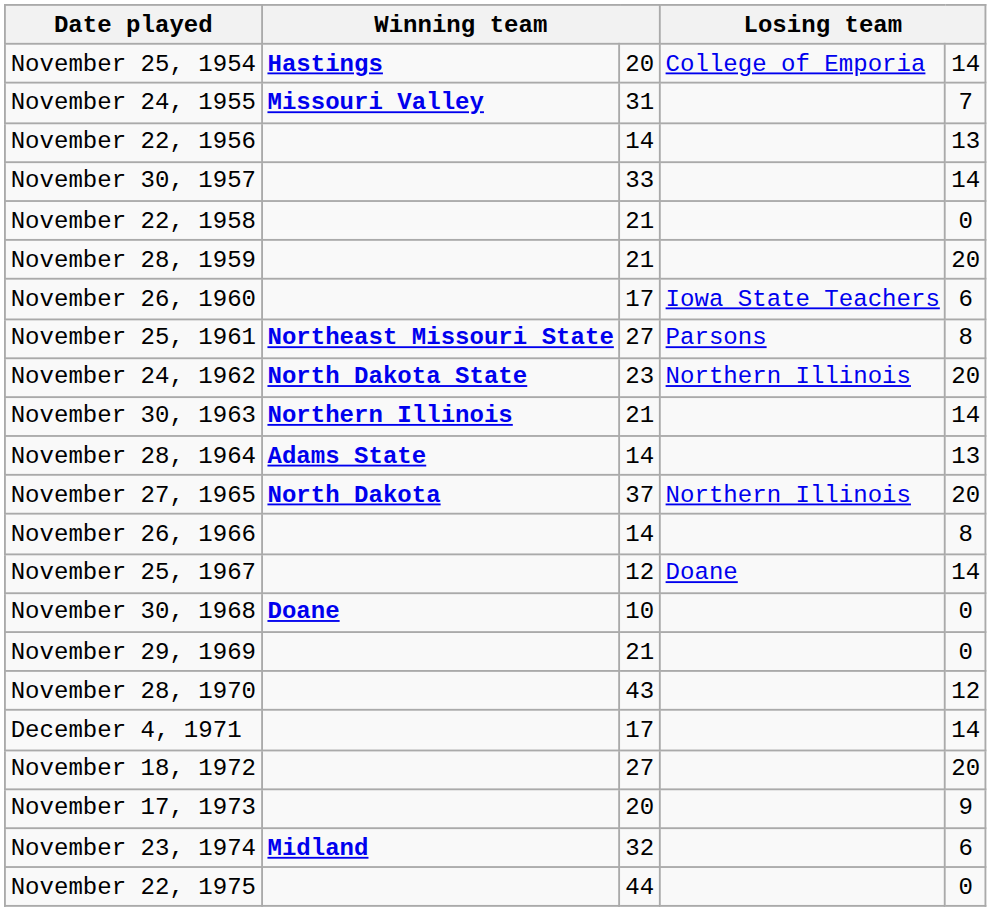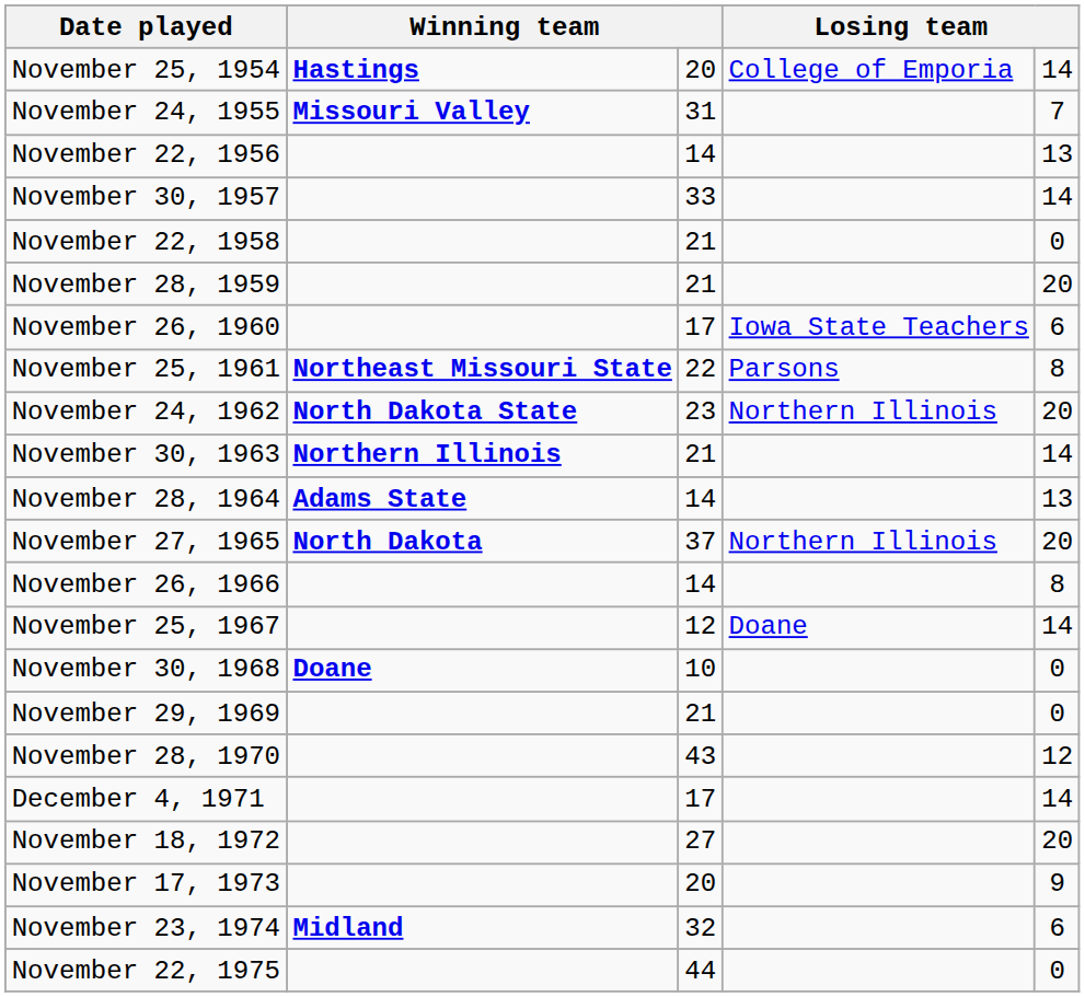November 25, 1961 | column 3: 27 -> 22
